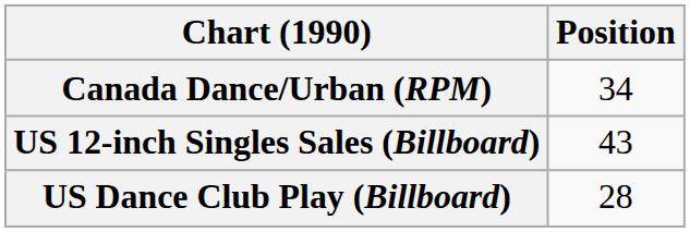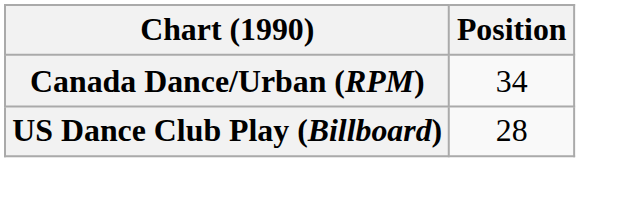- row: US 12-inch Singles Sales (Billboard) | 43
